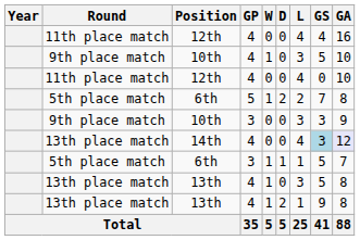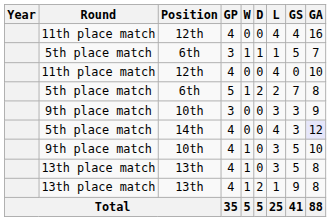rows swapped: 10th / 4 <-> 6th / 3
14th | Round: 13th place match -> 5th place match
14th | GS: lightblue background -> no background
